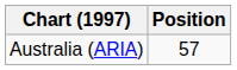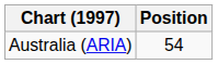Australia (ARIA) | Position: 57 -> 54
